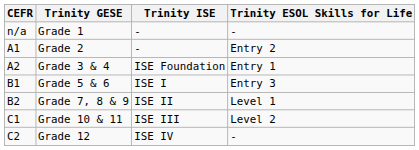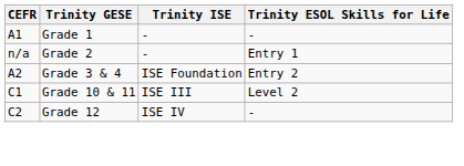Grade 1 | CEFR: n/a -> A1
Grade 2 | CEFR: A1 -> n/a
Grade 2 | Trinity ESOL Skills for Life: Entry 2 -> Entry 1
Grade 3 & 4 | Trinity ESOL Skills for Life: Entry 1 -> Entry 2
- row: B1 | Grade 5 & 6 | ISE I | Entry 3
- row: B2 | Grade 7, 8 & 9 | ISE II | Level 1
